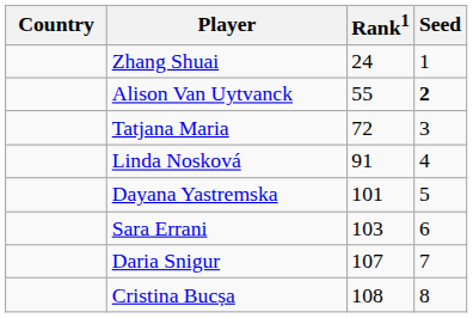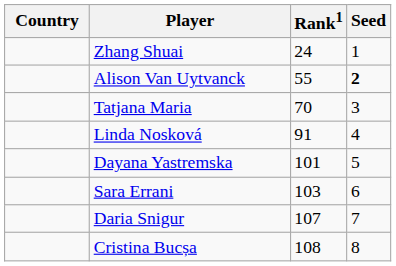Tatjana Maria | Rank1: 72 -> 70
